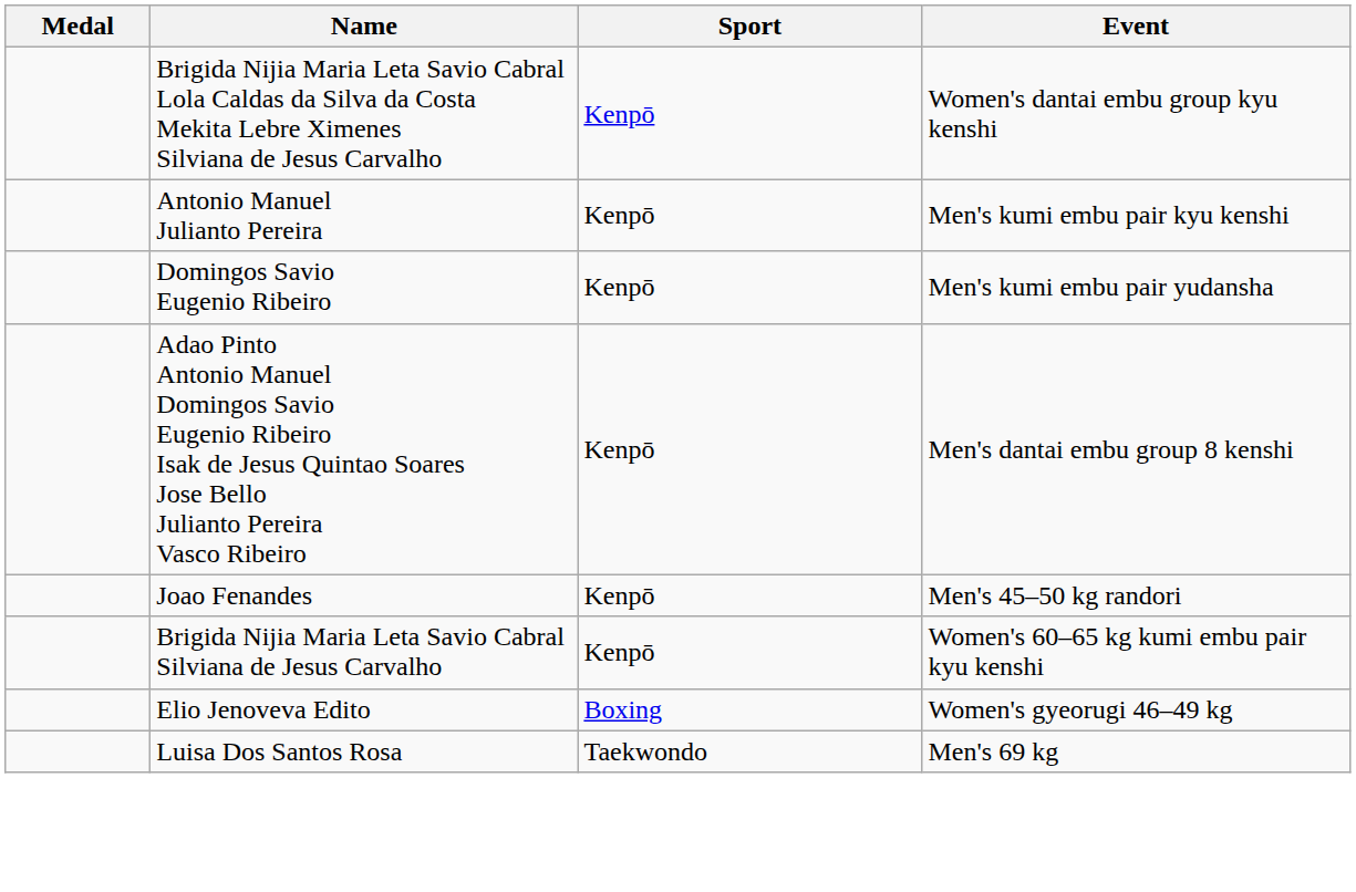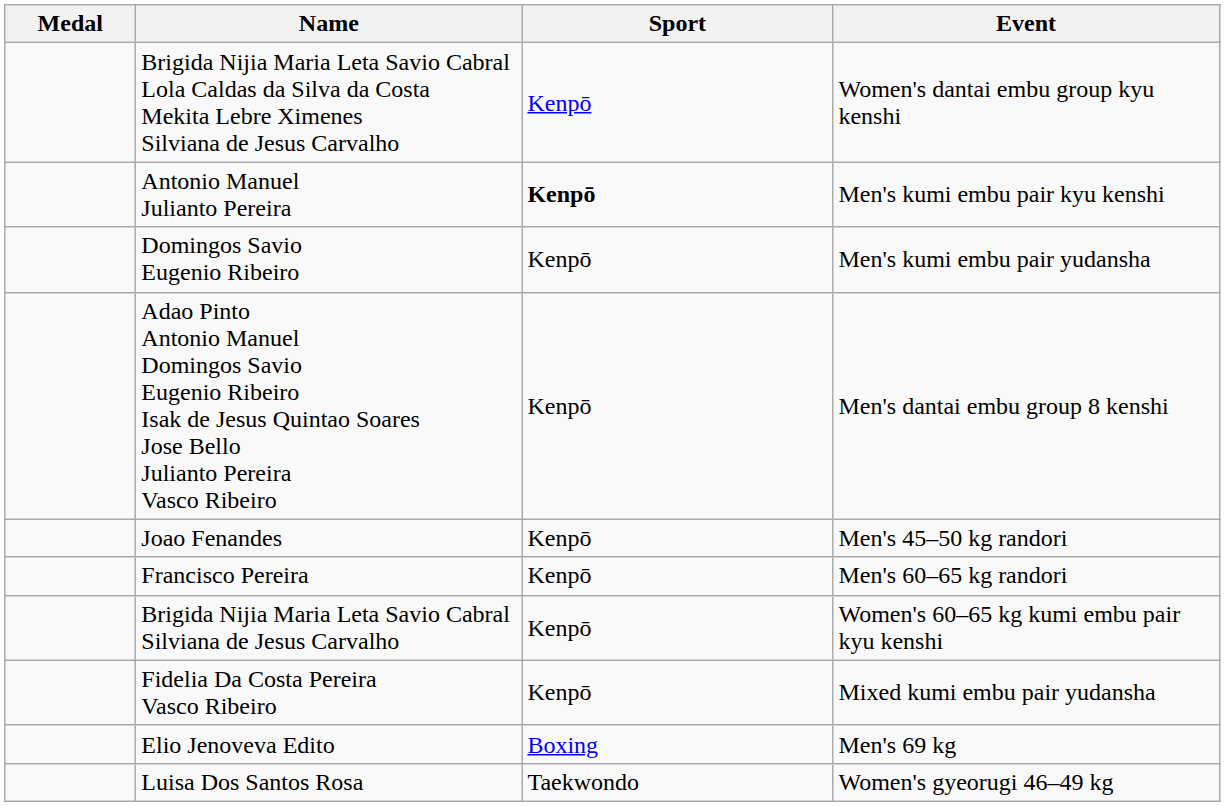Antonio Manuel Julianto Pereira | Sport: normal -> bold
+ row: Francisco Pereira | Kenpō | Men's 60–65 kg randori
+ row: Fidelia Da Costa Pereira Vasco Ribeiro | Kenpō | Mixed kumi embu pair yudansha
Elio Jenoveva Edito | Event: Women's gyeorugi 46–49 kg -> Men's 69 kg
Luisa Dos Santos Rosa | Event: Men's 69 kg -> Women's gyeorugi 46–49 kg
